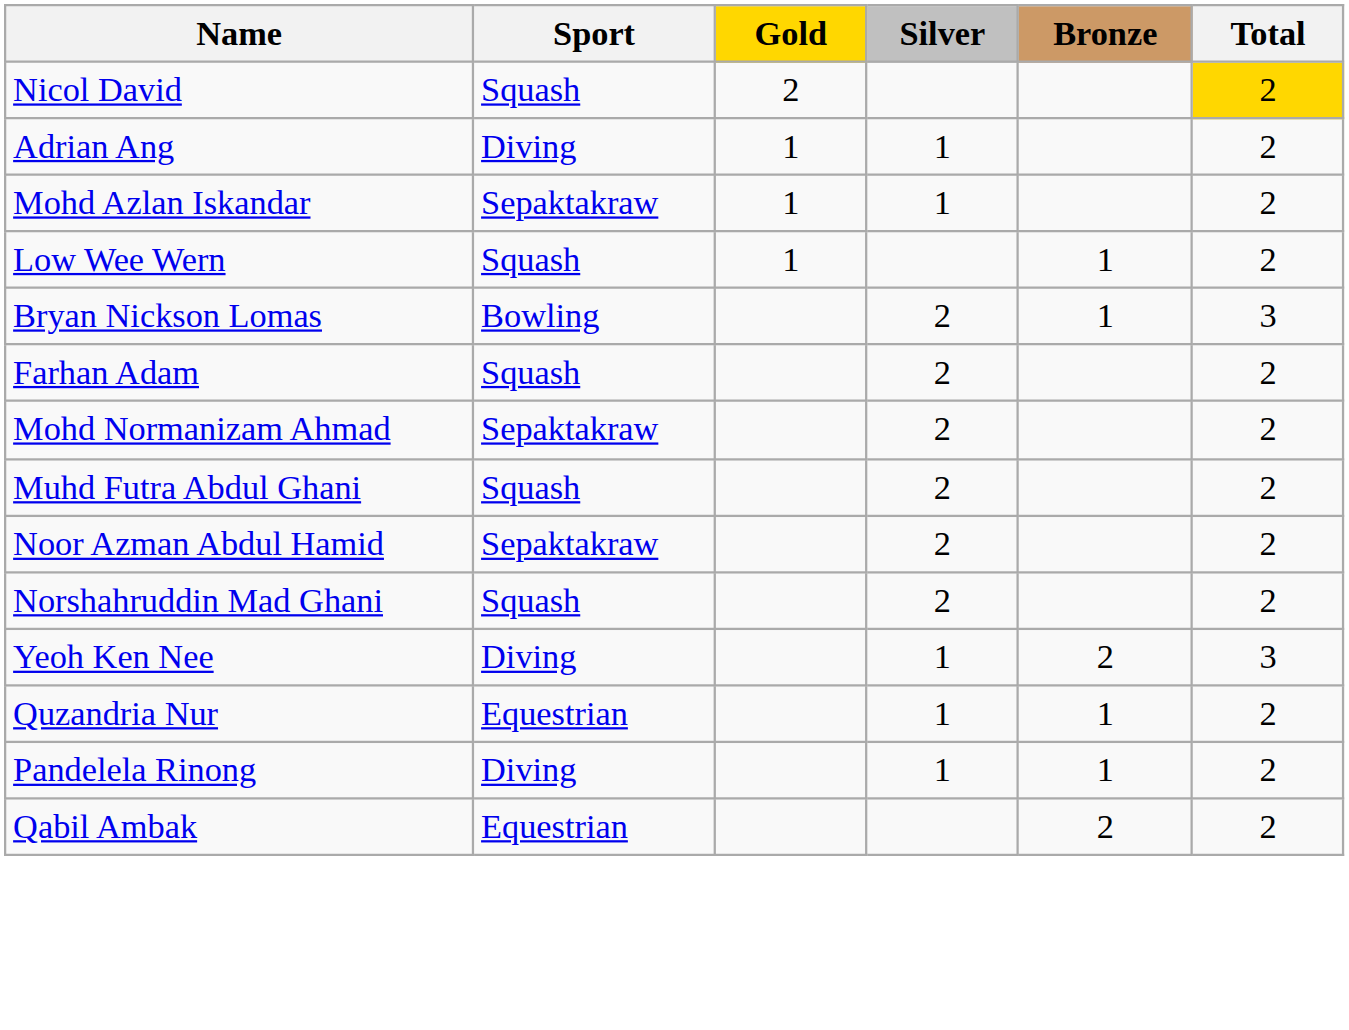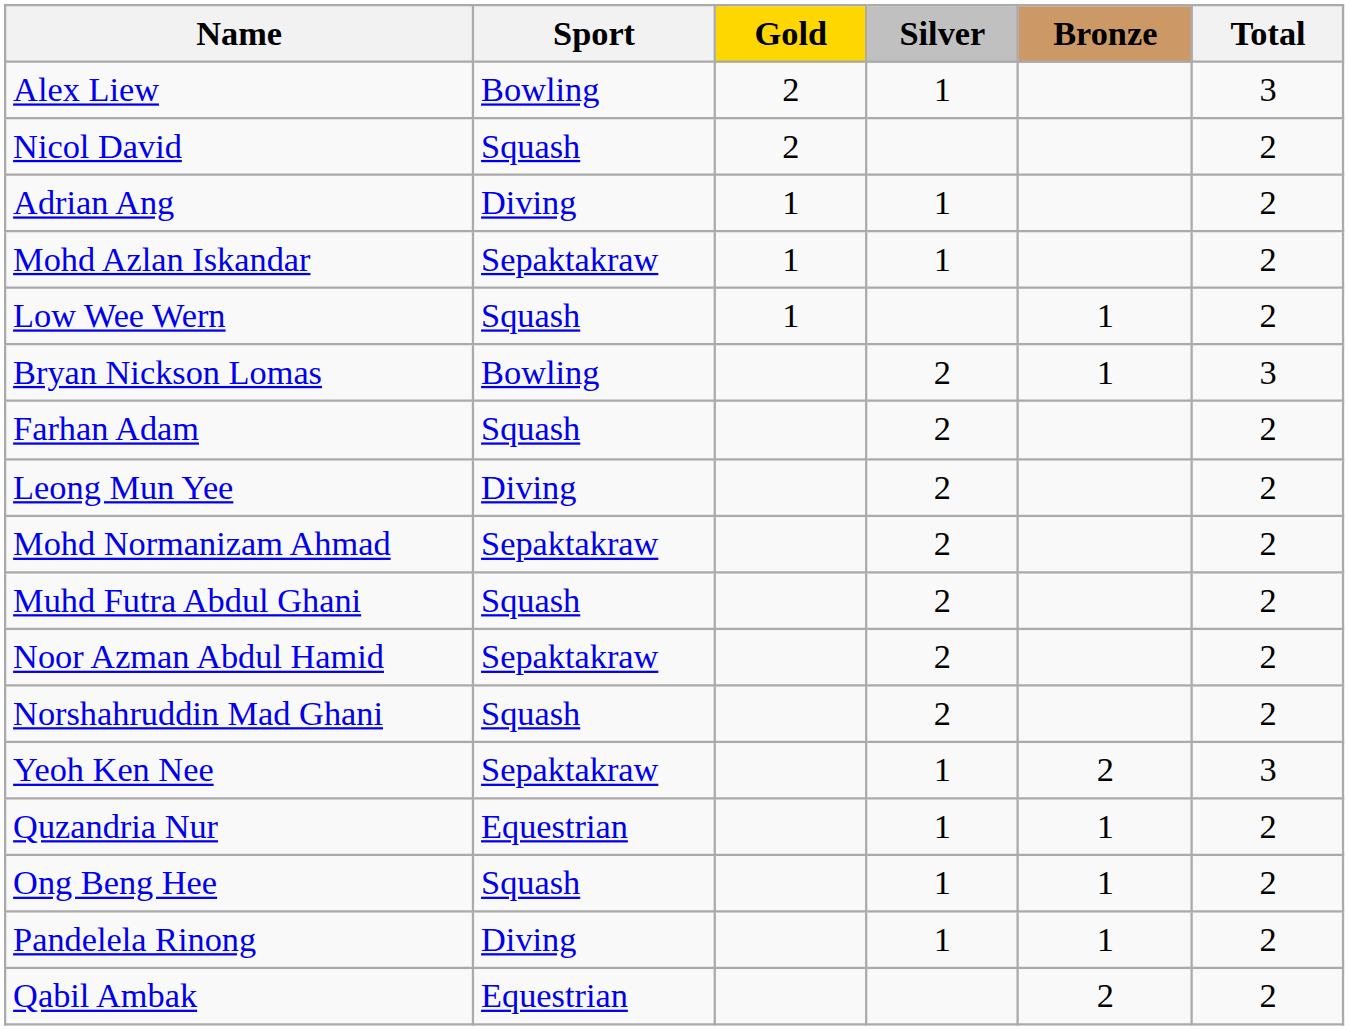+ row: Alex Liew | Bowling | 2 | 1 | 3
Nicol David | Total: gold background -> no background
+ row: Leong Mun Yee | Diving | 2 | 2
Yeoh Ken Nee | Sport: Diving -> Sepaktakraw
+ row: Ong Beng Hee | Squash | 1 | 1 | 2
